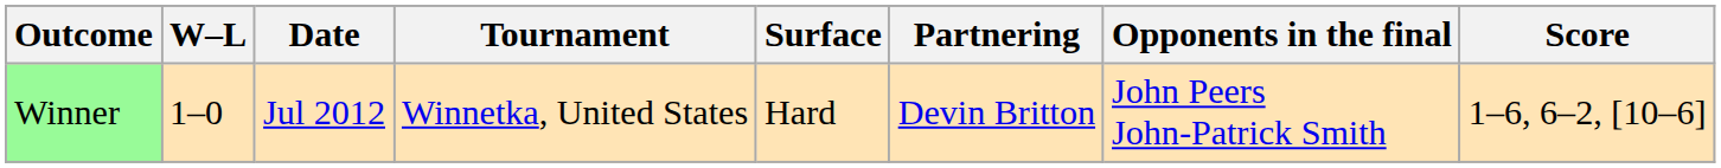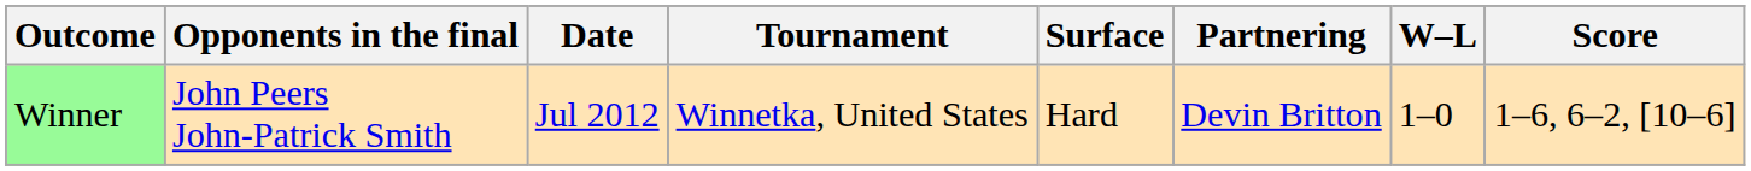columns swapped: W–L <-> Opponents in the final
